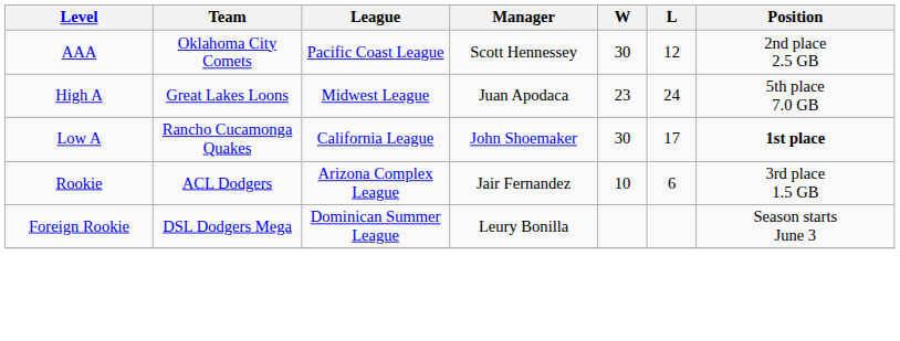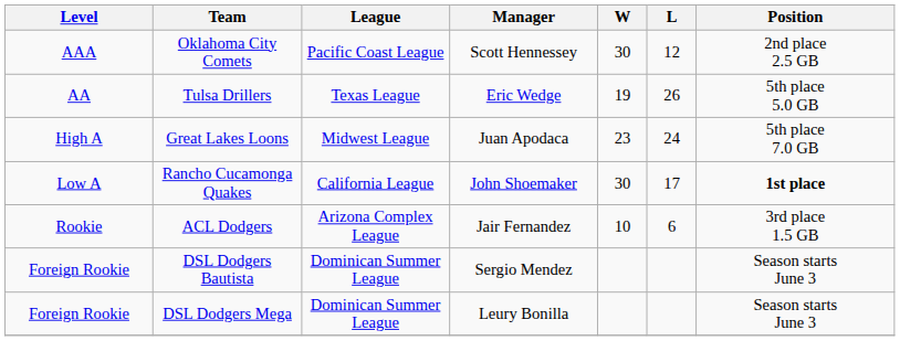+ row: AA | Tulsa Drillers | Texas League | Eric Wedge | 19 | 26 | 5th place 5.0 GB
+ row: Foreign Rookie | DSL Dodgers Bautista | Dominican Summer League | Sergio Mendez | Season starts June 3
